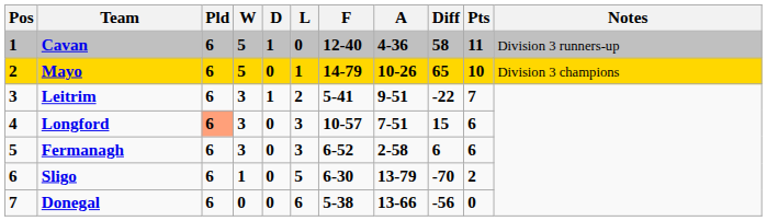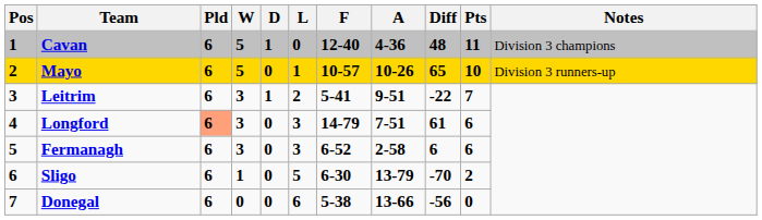Cavan | Diff: 58 -> 48
Cavan | Notes: Division 3 runners-up -> Division 3 champions
Mayo | F: 14-79 -> 10-57
Mayo | Notes: Division 3 champions -> Division 3 runners-up
Longford | F: 10-57 -> 14-79
Longford | Diff: 15 -> 61
